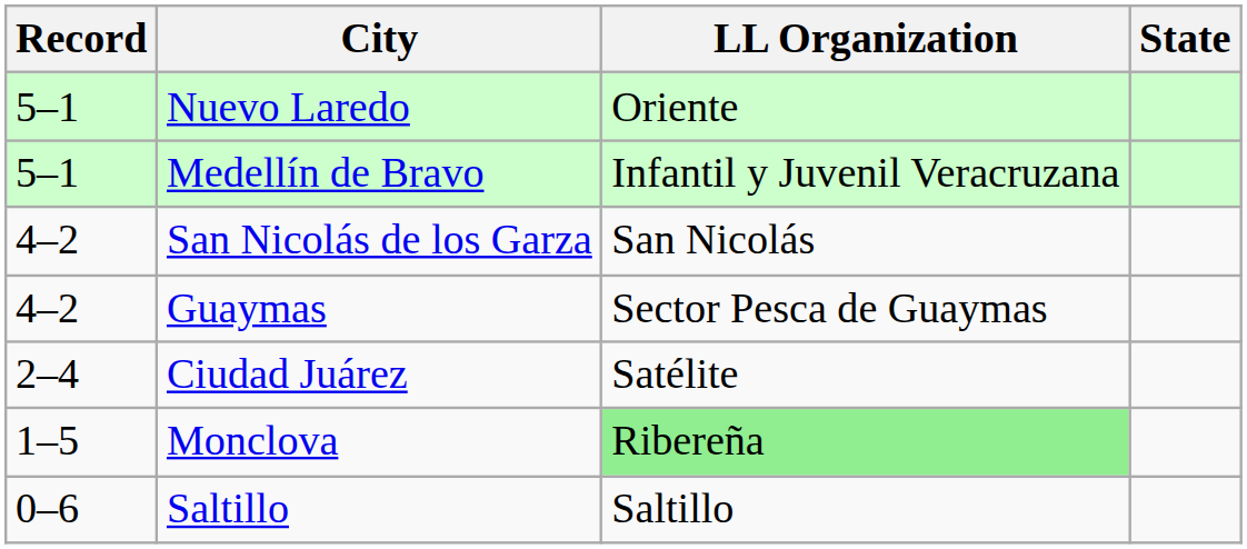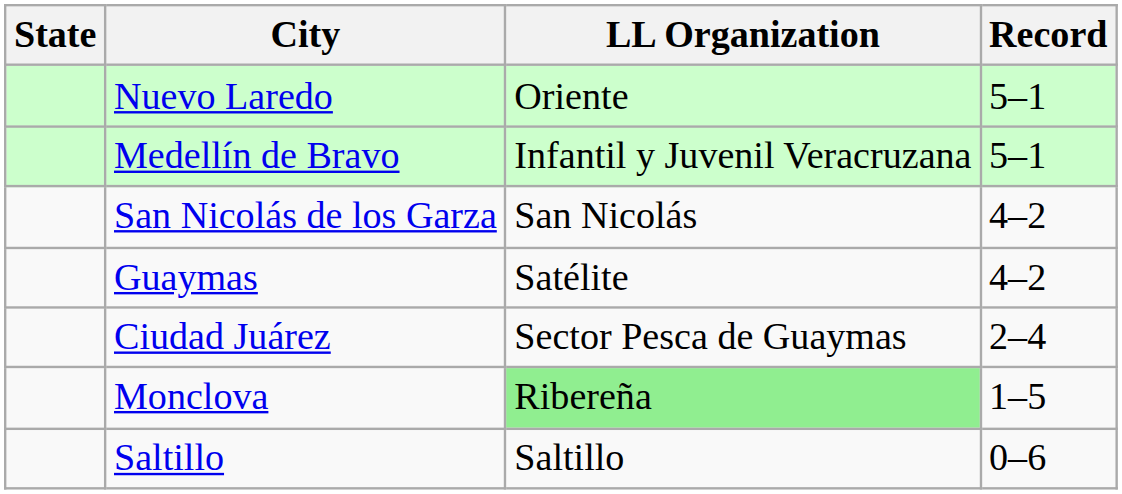columns swapped: State <-> Record
Guaymas | LL Organization: Sector Pesca de Guaymas -> Satélite
Ciudad Juárez | LL Organization: Satélite -> Sector Pesca de Guaymas
